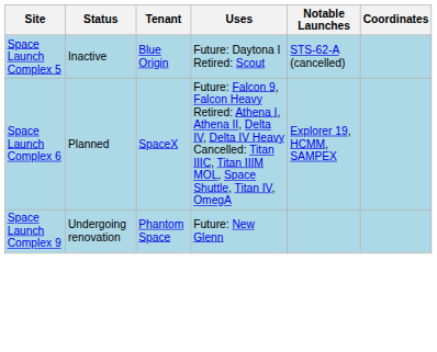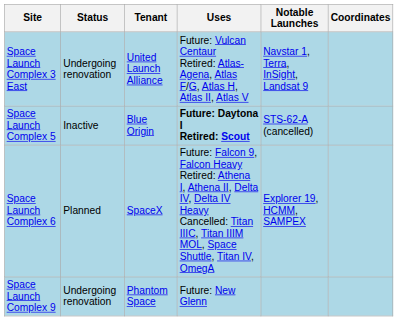+ row: Space Launch Complex 3 East | Undergoing renovation | United Launch Alliance | Future: Vulcan Centaur Retired: Atlas-Agena, Atlas F/G, Atlas H, Atlas II, Atlas V | Navstar 1, Terra, InSight, Landsat 9
Space Launch Complex 5 | Uses: normal -> bold
